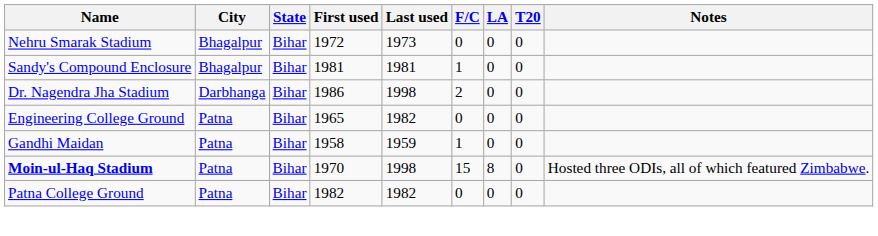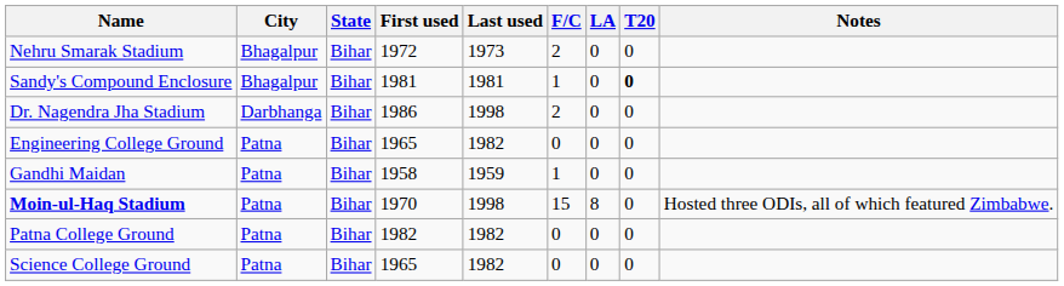Nehru Smarak Stadium | F/C: 0 -> 2
Sandy's Compound Enclosure | T20: normal -> bold
+ row: Science College Ground | Patna | Bihar | 1965 | 1982 | 0 | 0 | 0
